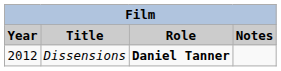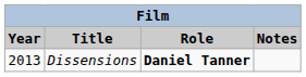Dissensions | Year: 2012 -> 2013
